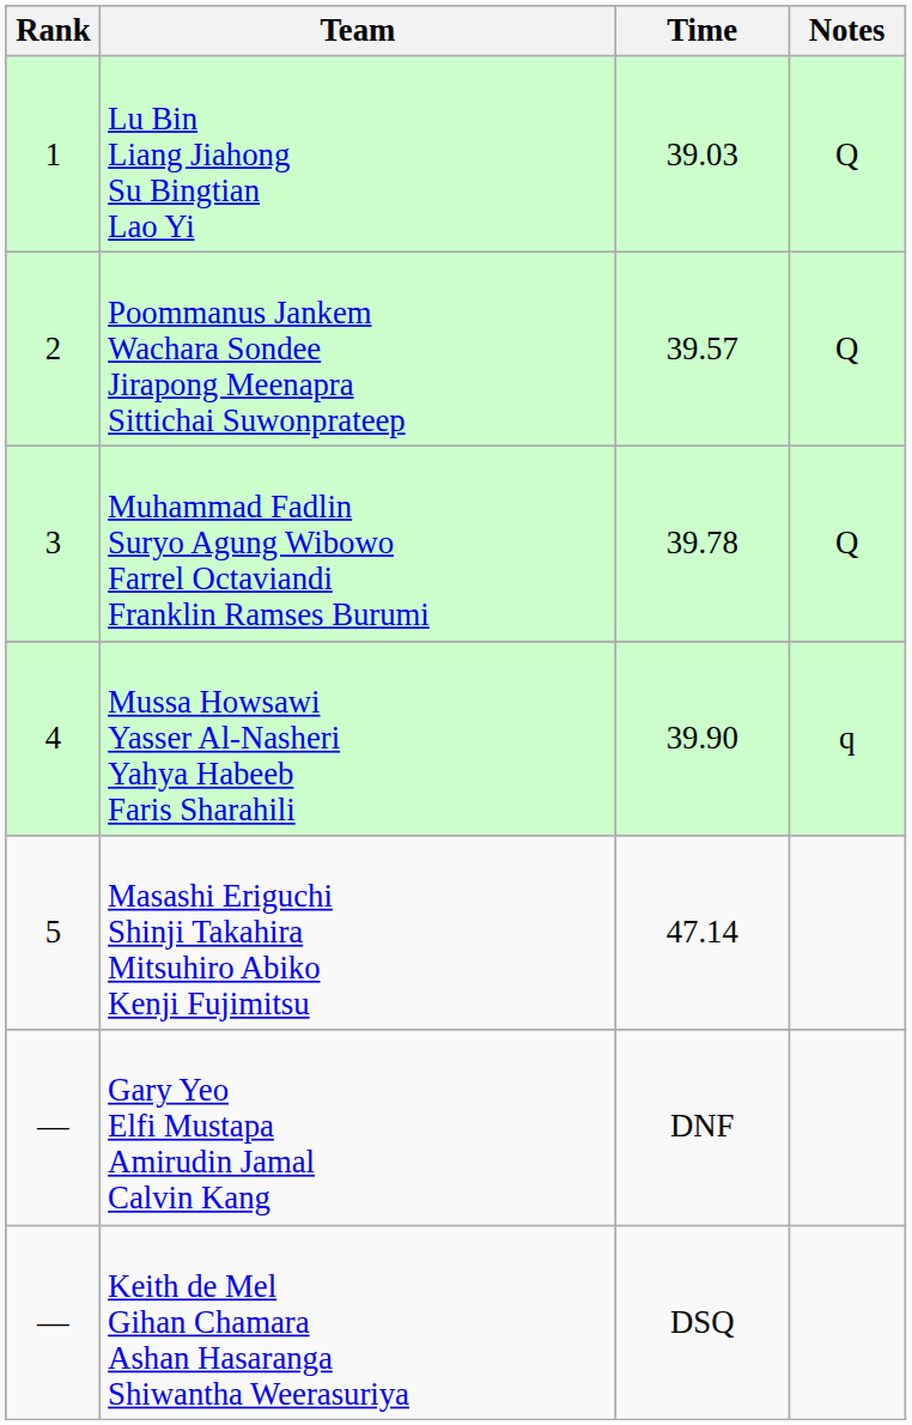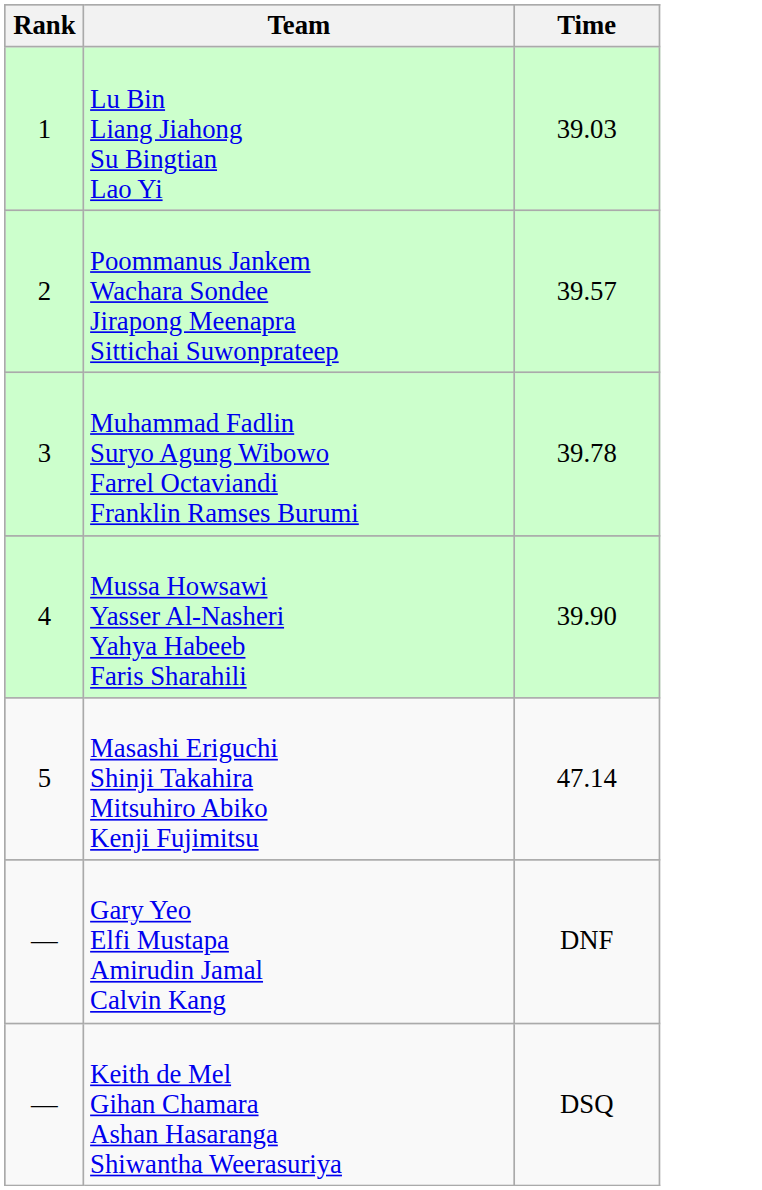- column: Notes | Q | Q | Q | q
